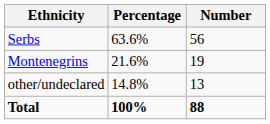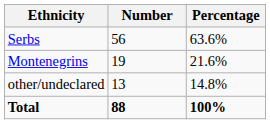columns swapped: Number <-> Percentage
